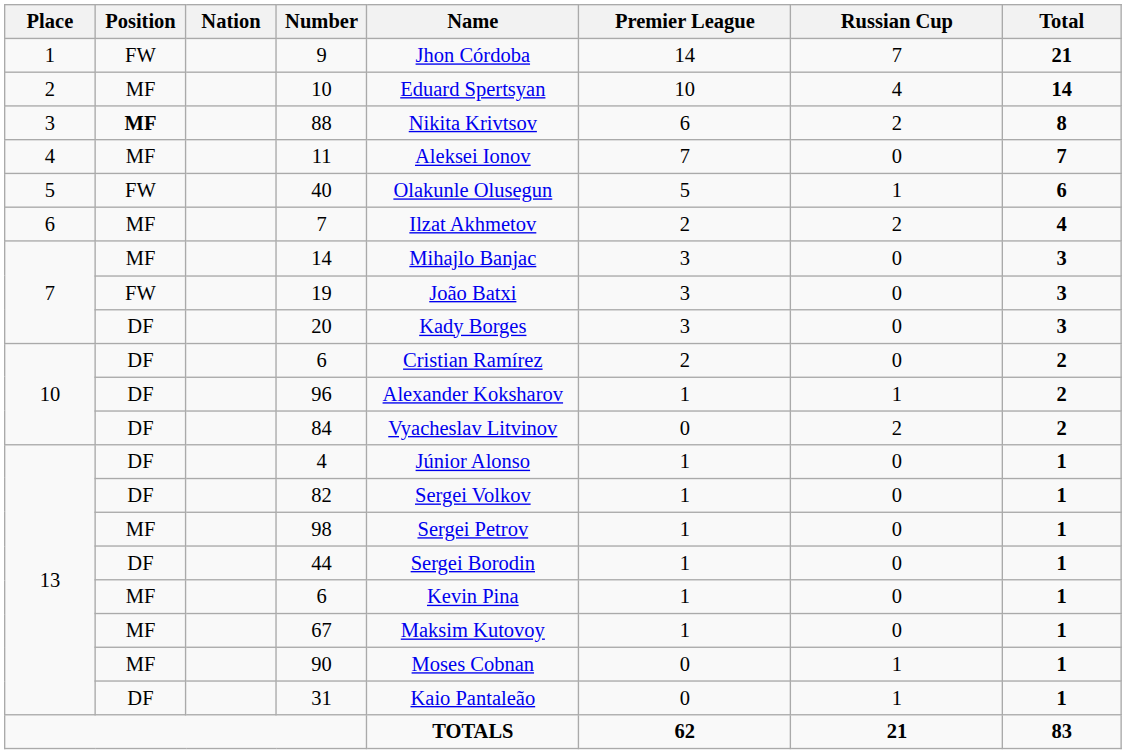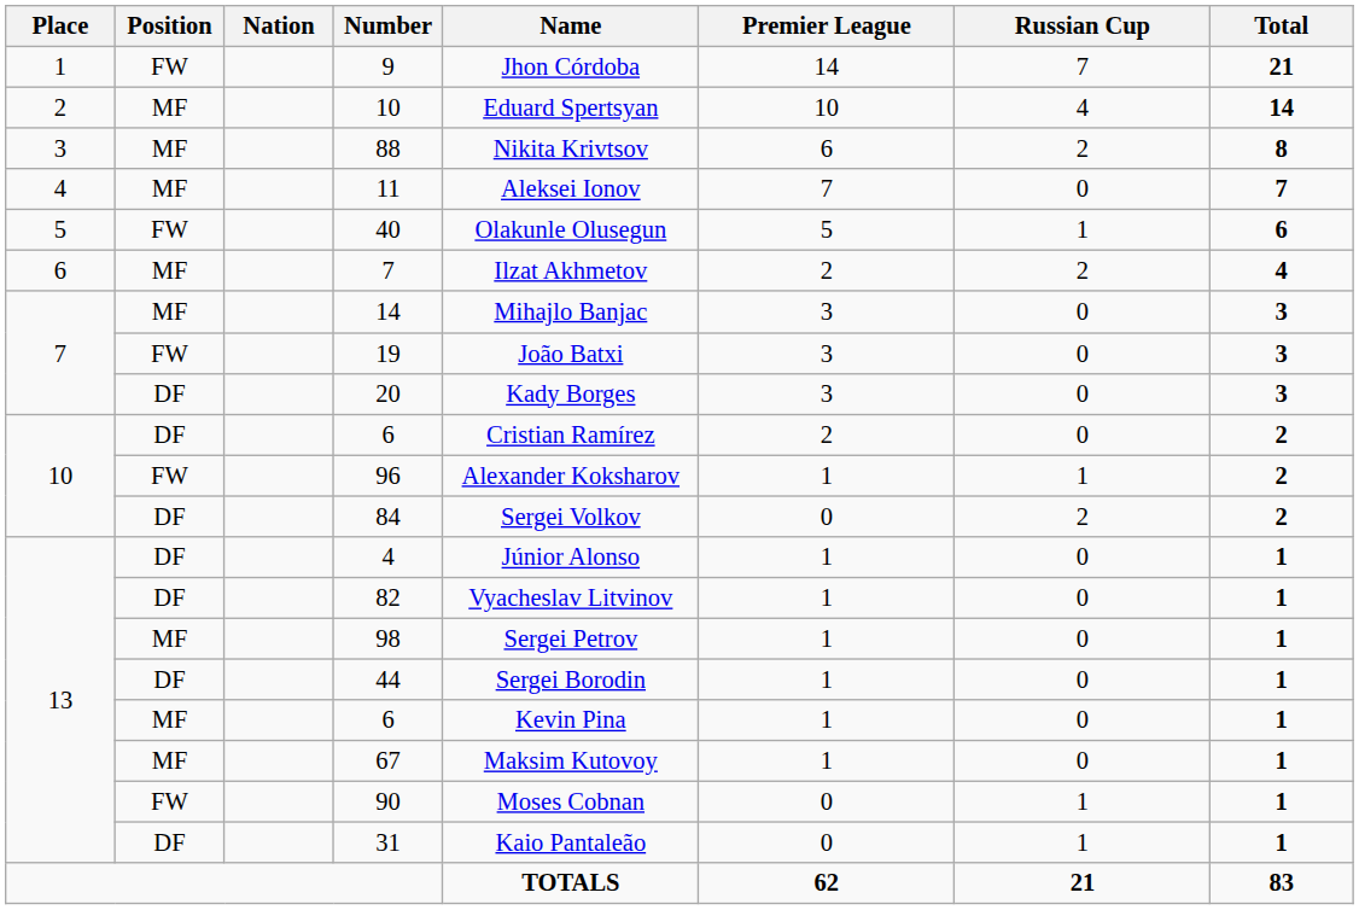88 | Position: bold -> normal
96 | Position: DF -> FW
84 | Name: Vyacheslav Litvinov -> Sergei Volkov
82 | Name: Sergei Volkov -> Vyacheslav Litvinov
90 | Position: MF -> FW
